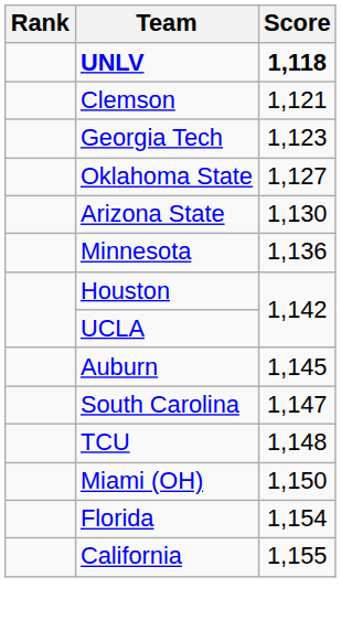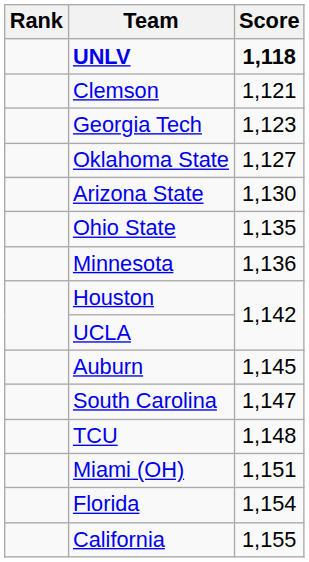+ row: Ohio State | 1,135
Miami (OH) | Score: 1,150 -> 1,151
